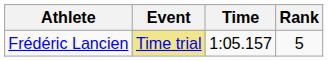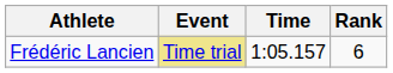Frédéric Lancien | Rank: 5 -> 6
